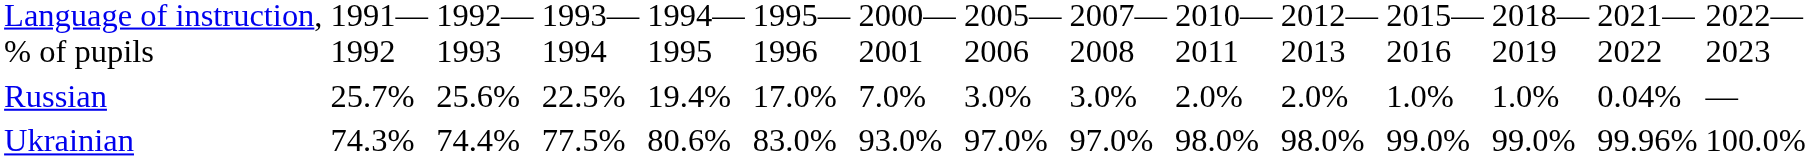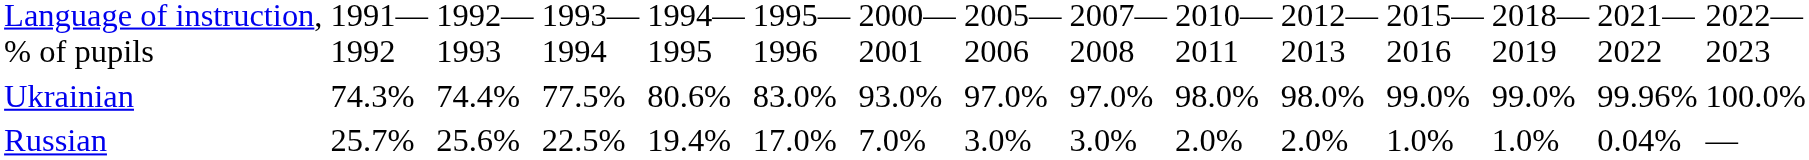rows swapped: Ukrainian <-> Russian
